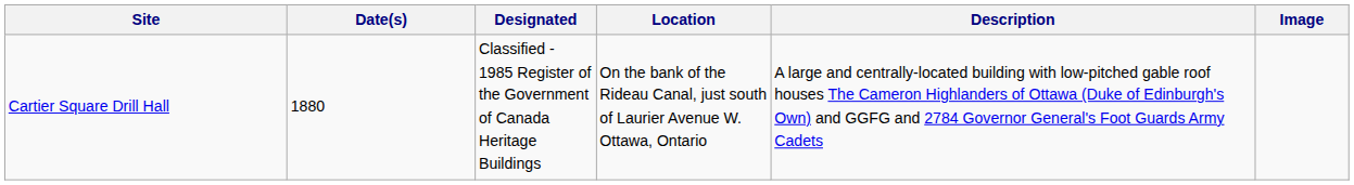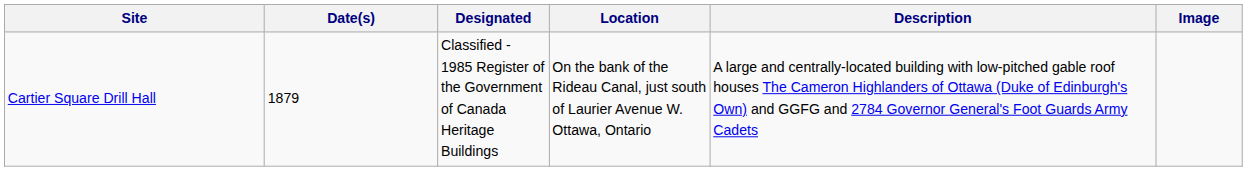Cartier Square Drill Hall | Date(s): 1880 -> 1879
